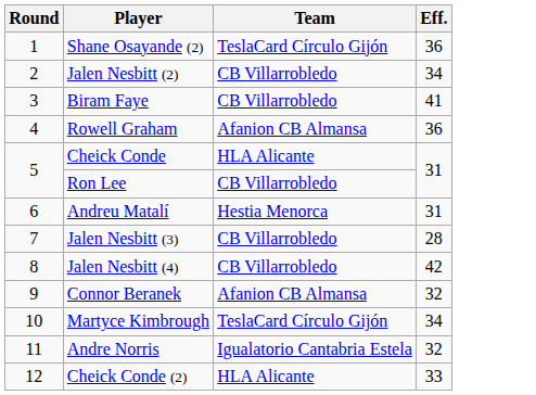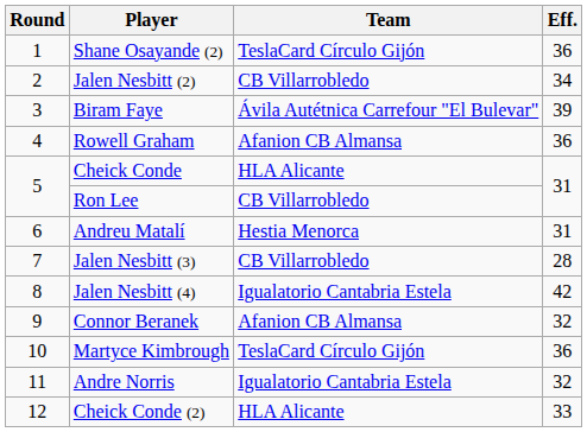Biram Faye | Team: CB Villarrobledo -> Ávila Autétnica Carrefour "El Bulevar"
Biram Faye | Eff.: 41 -> 39
Jalen Nesbitt (4) | Team: CB Villarrobledo -> Igualatorio Cantabria Estela
Martyce Kimbrough | Eff.: 34 -> 36
